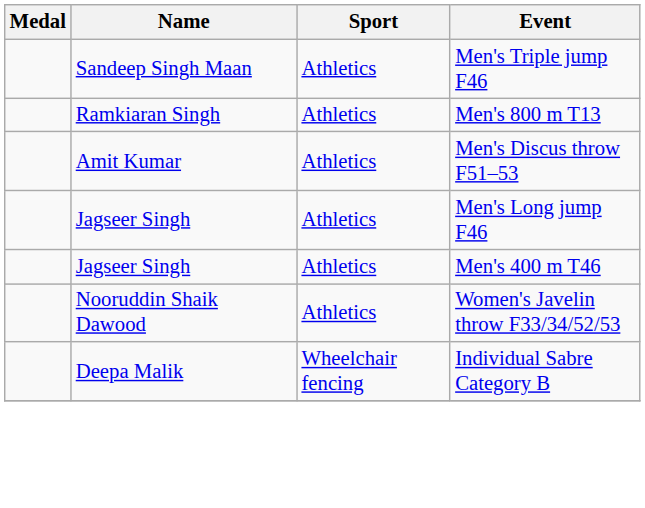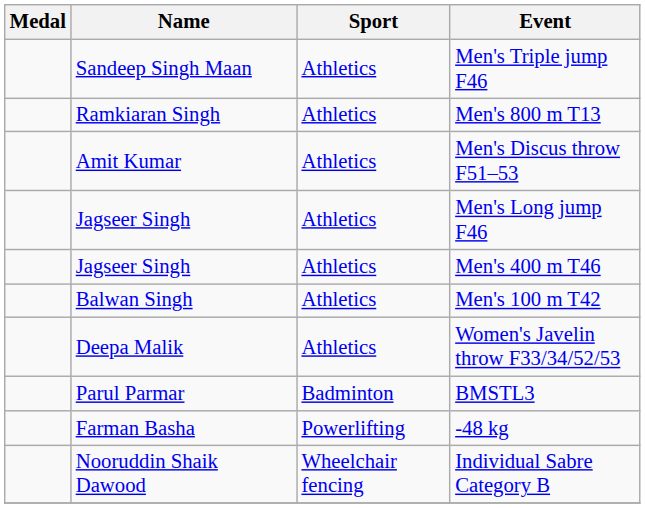+ row: Balwan Singh | Athletics | Men's 100 m T42
Women's Javelin throw F33/34/52/53 | Name: Nooruddin Shaik Dawood -> Deepa Malik
+ row: Parul Parmar | Badminton | BMSTL3
+ row: Farman Basha | Powerlifting | -48 kg
Individual Sabre Category B | Name: Deepa Malik -> Nooruddin Shaik Dawood
